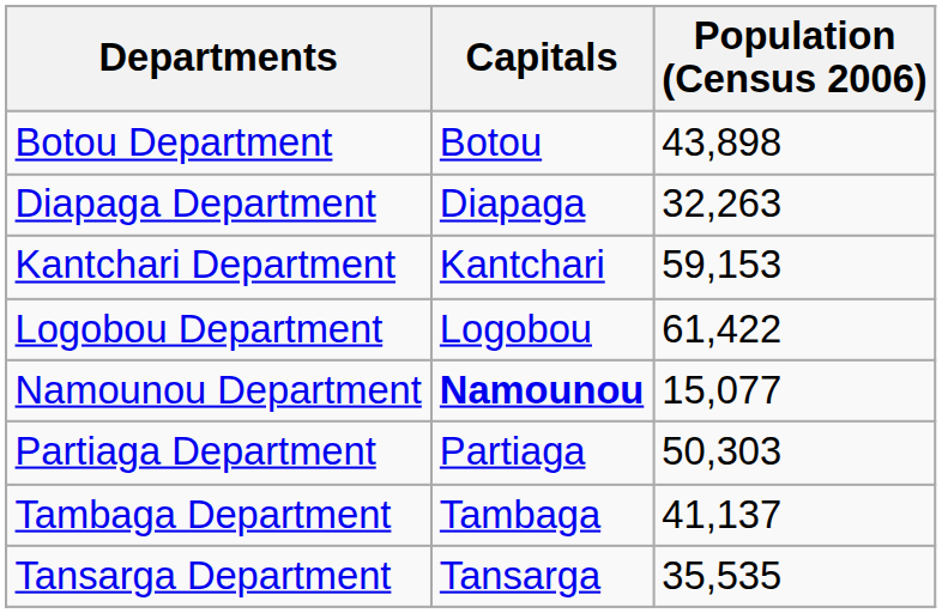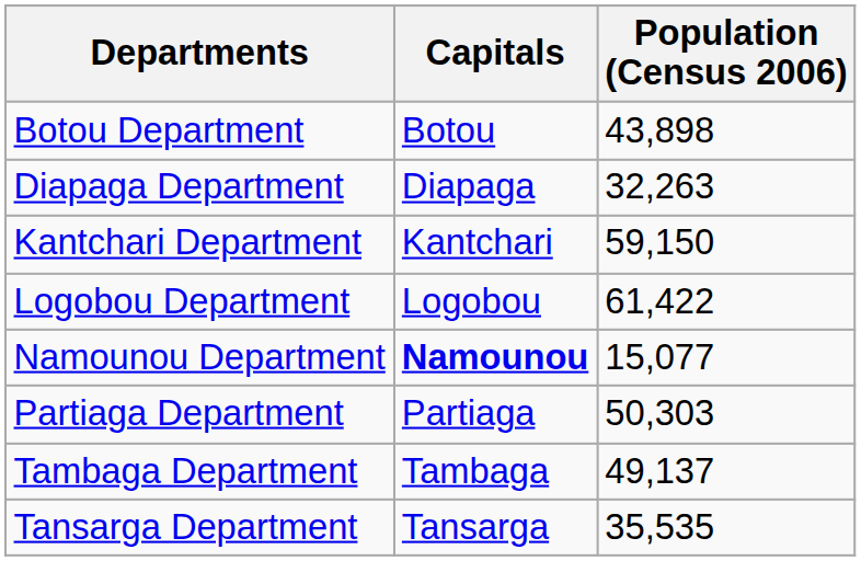Kantchari Department | Population (Census 2006): 59,153 -> 59,150
Tambaga Department | Population (Census 2006): 41,137 -> 49,137
